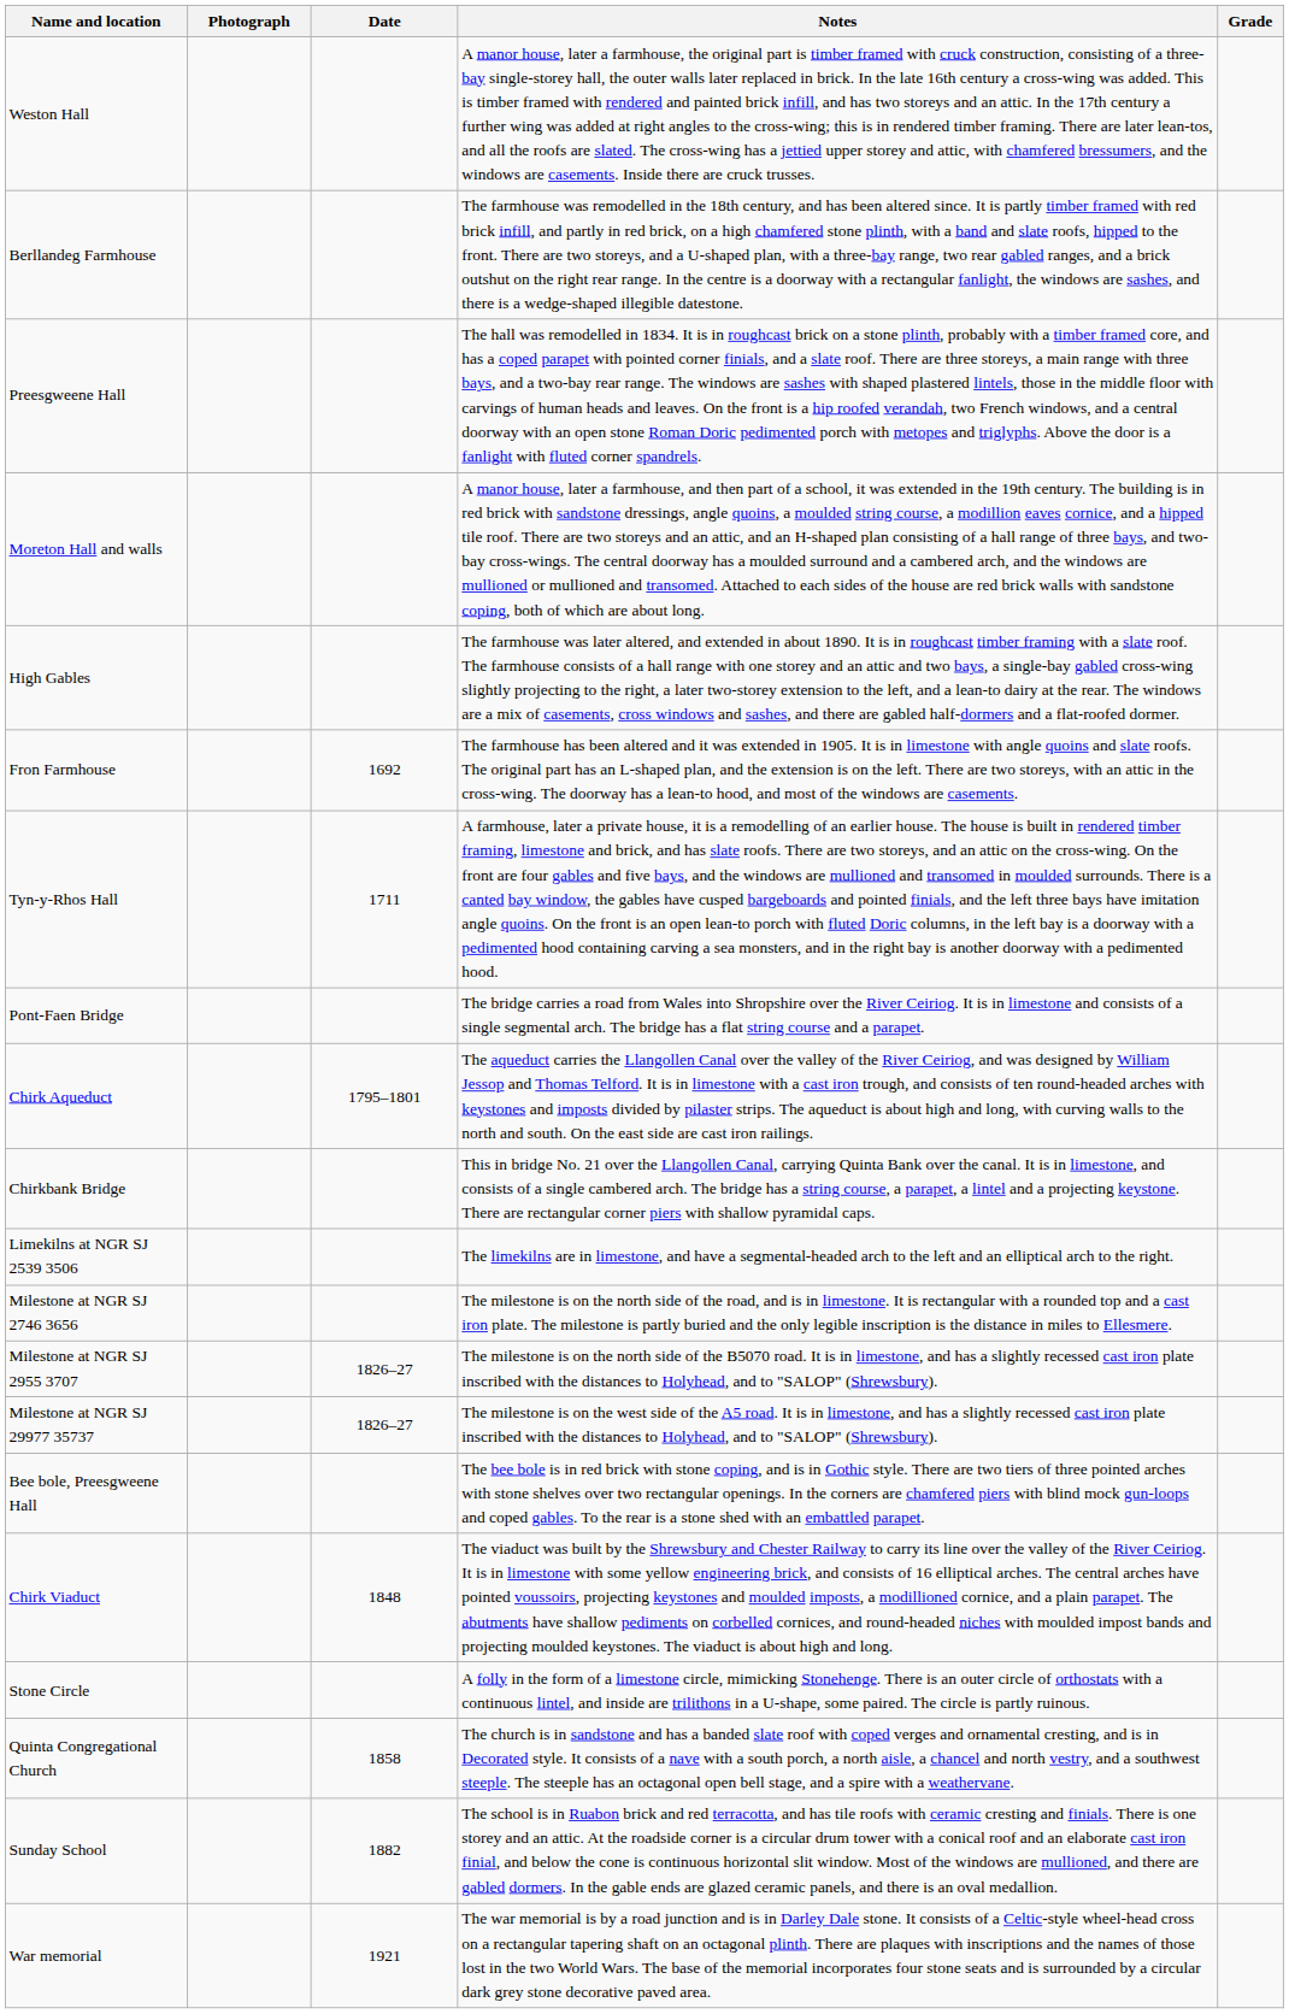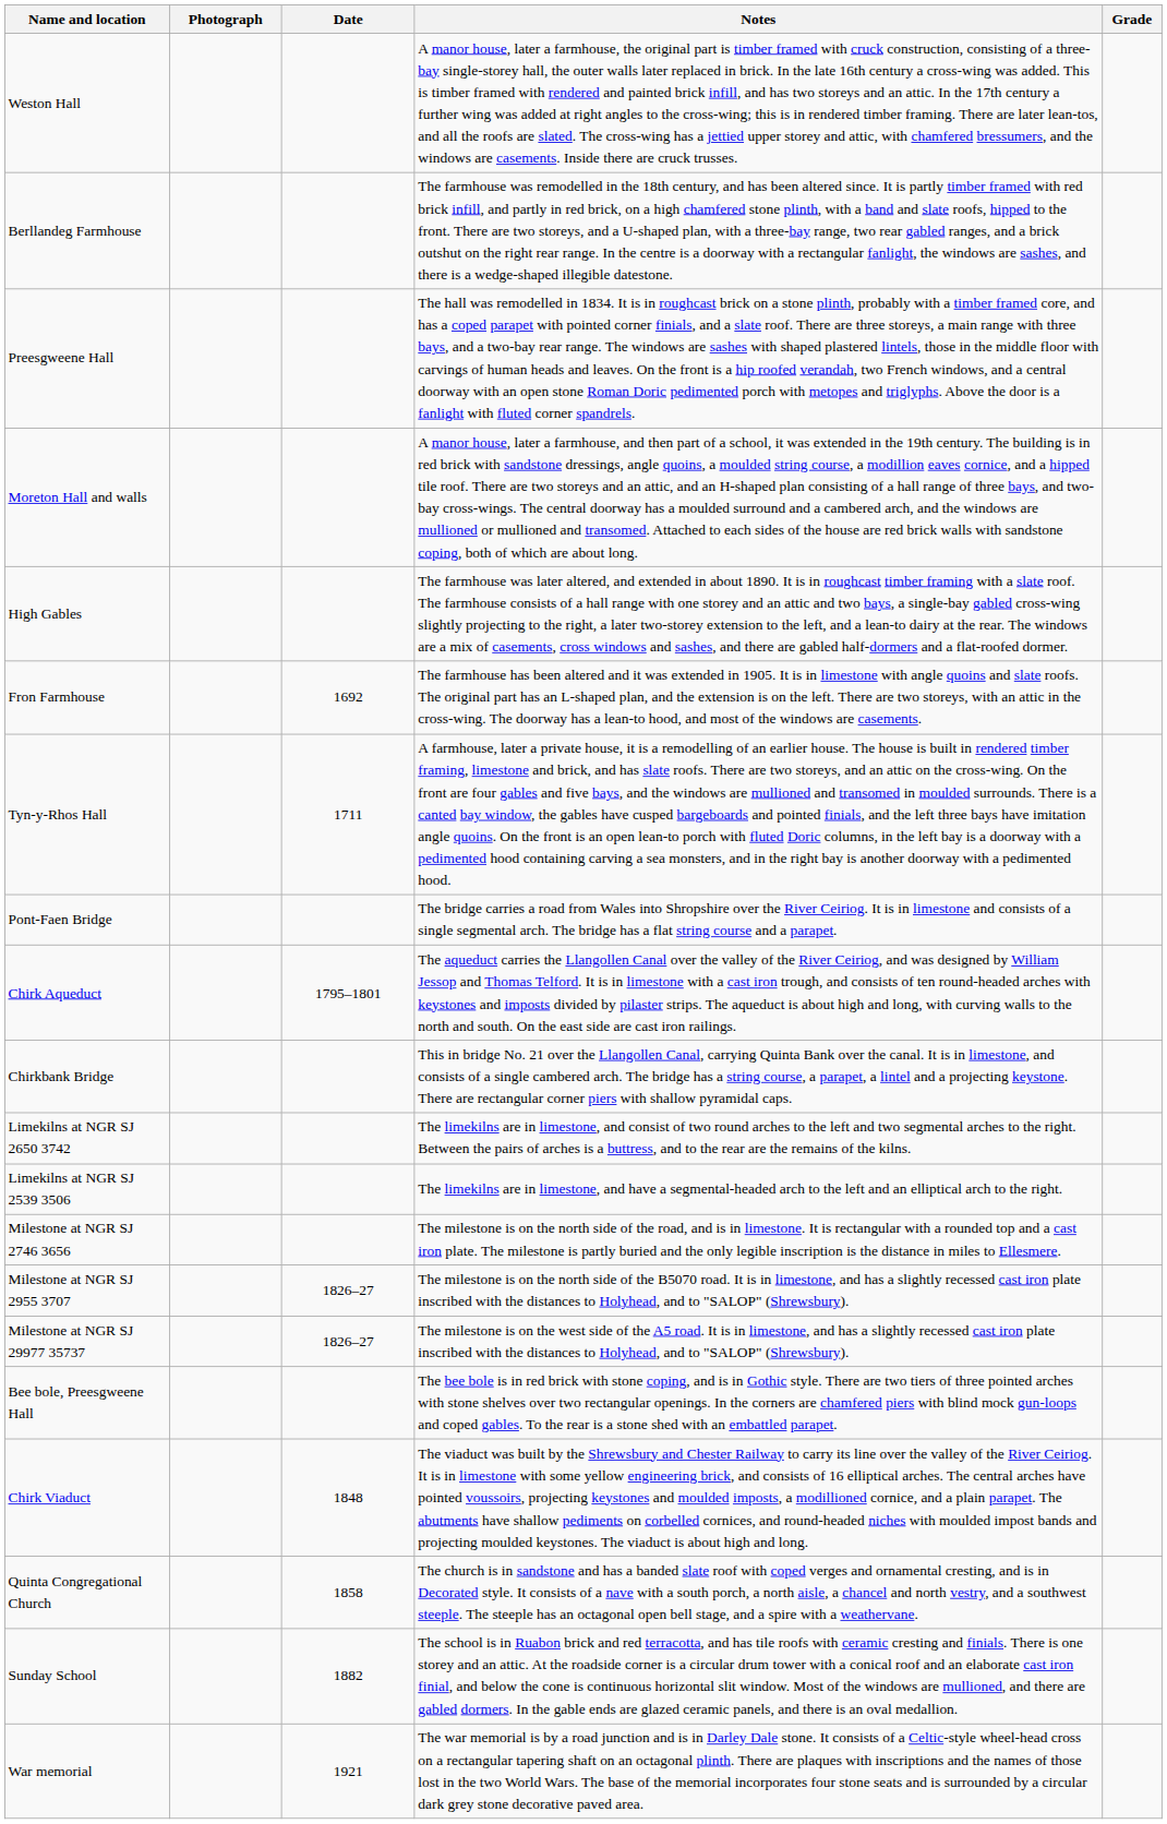+ row: Limekilns at NGR SJ 2650 3742 | The limekilns are in limestone, and consist of two round arches to the left and two segmental arches to the right. Between the pairs of arches is a buttress, and to the rear are the remains of the kilns.
- row: Stone Circle | A folly in the form of a limestone circle, mimicking Stonehenge. There is an outer circle of orthostats with a continuous lintel, and inside are trilithons in a U-shape, some paired. The circle is partly ruinous.
